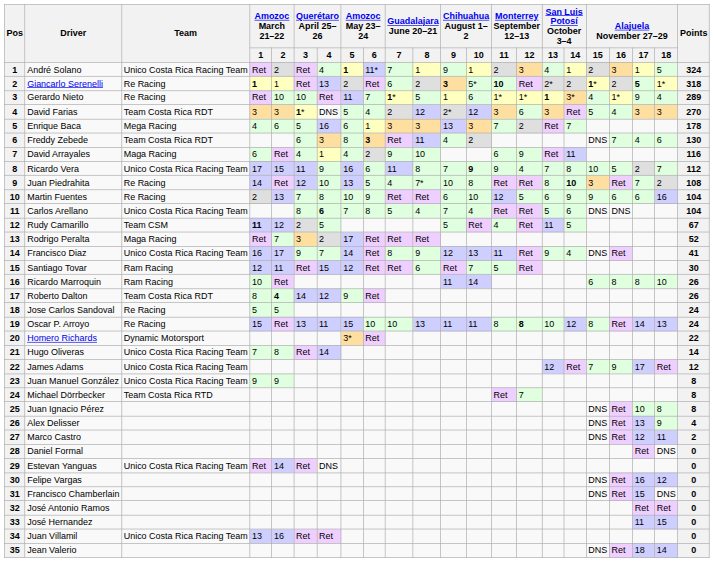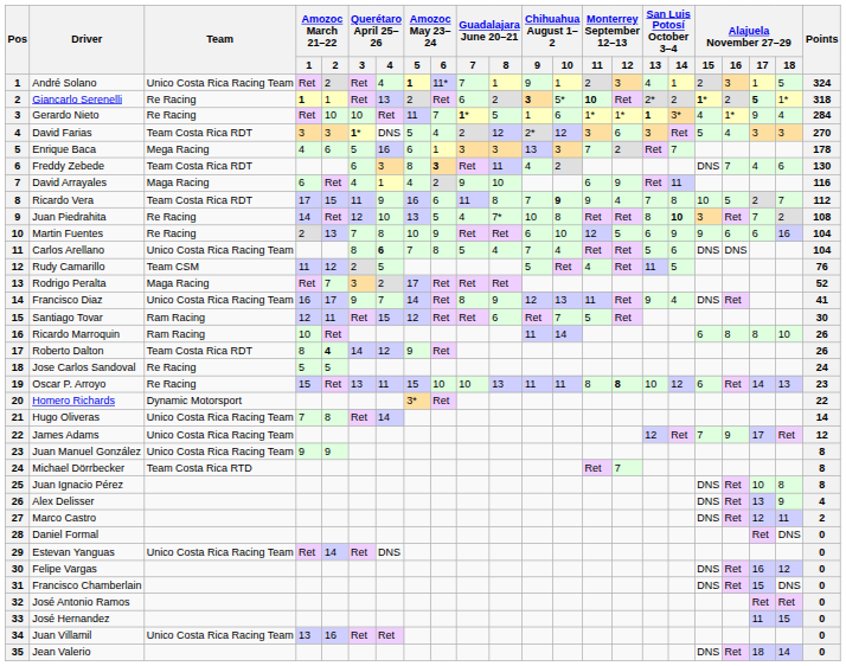Gerardo Nieto | Points: 289 -> 284
Ricardo Vera | Team: Unico Costa Rica Racing Team -> Team Costa Rica RDT
Rudy Camarillo | Amozoc March 21–22 / 1: bold -> normal
Rudy Camarillo | Points: 67 -> 76
Oscar P. Arroyo | Alajuela November 27–29 / 15: 8 -> 6
Oscar P. Arroyo | Points: 24 -> 23
